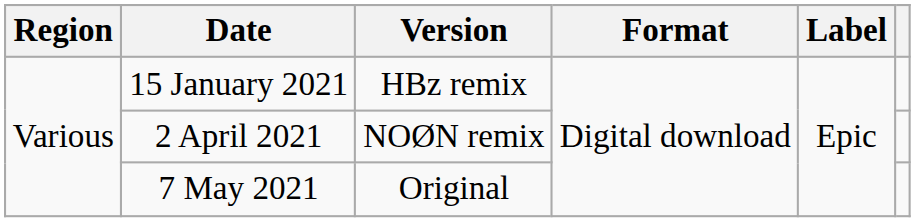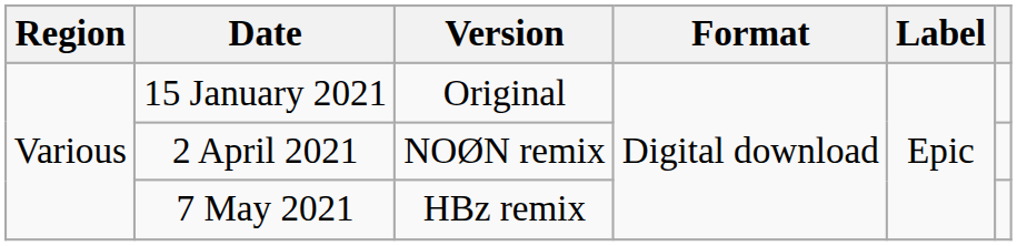15 January 2021 | Version: HBz remix -> Original
7 May 2021 | Version: Original -> HBz remix
